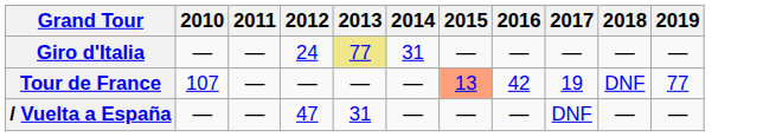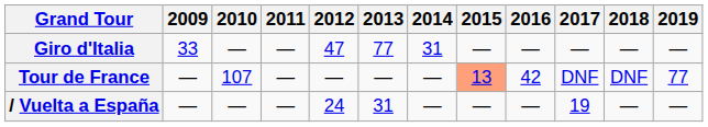+ column: 2009 | 33 | — | —
Giro d'Italia | 2012: 24 -> 47
Giro d'Italia | 2013: khaki background -> no background
Tour de France | 2017: 19 -> DNF
/ Vuelta a España | 2012: 47 -> 24
/ Vuelta a España | 2017: DNF -> 19
